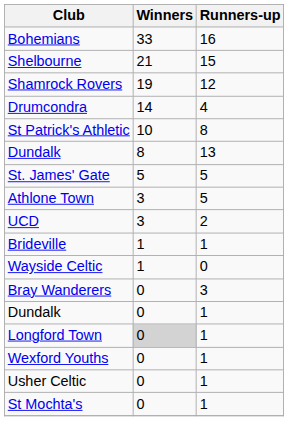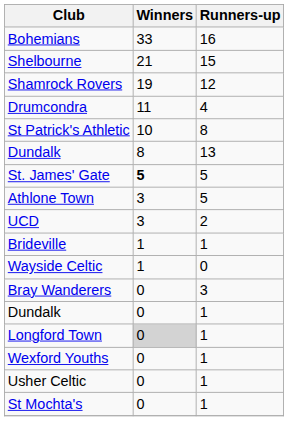Drumcondra | Winners: 14 -> 11
St. James' Gate | Winners: normal -> bold
